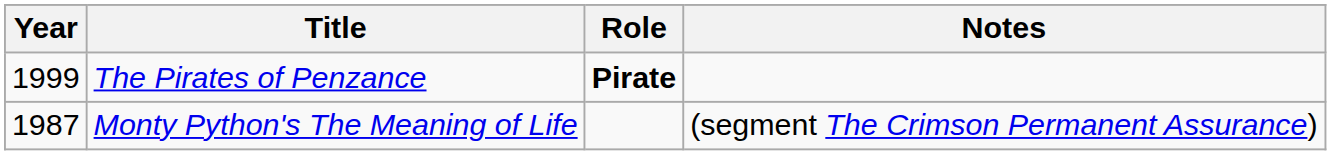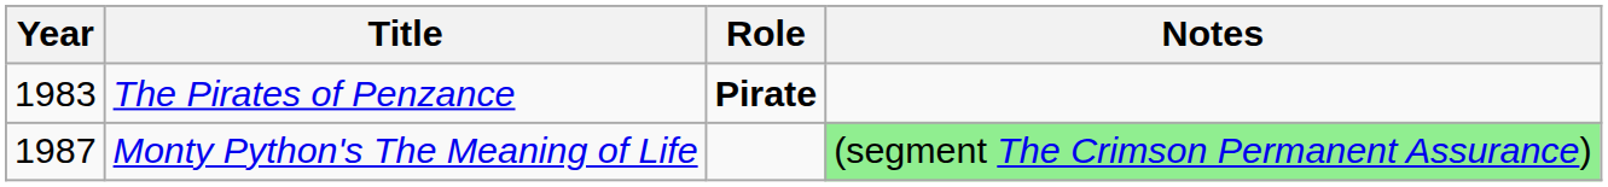The Pirates of Penzance | Year: 1999 -> 1983
Monty Python's The Meaning of Life | Notes: no background -> lightgreen background
